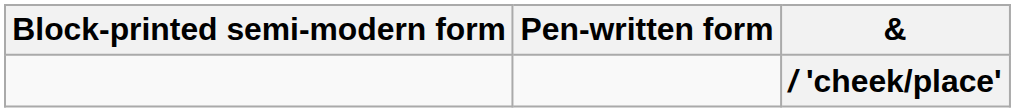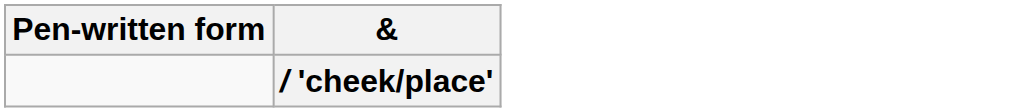- column: Block-printed semi-modern form
